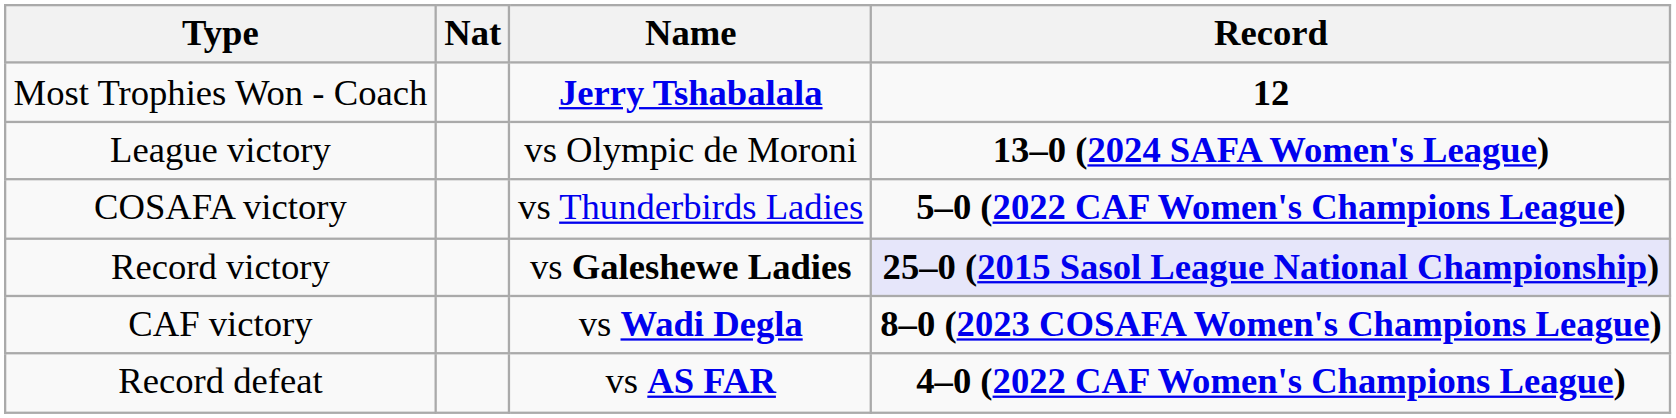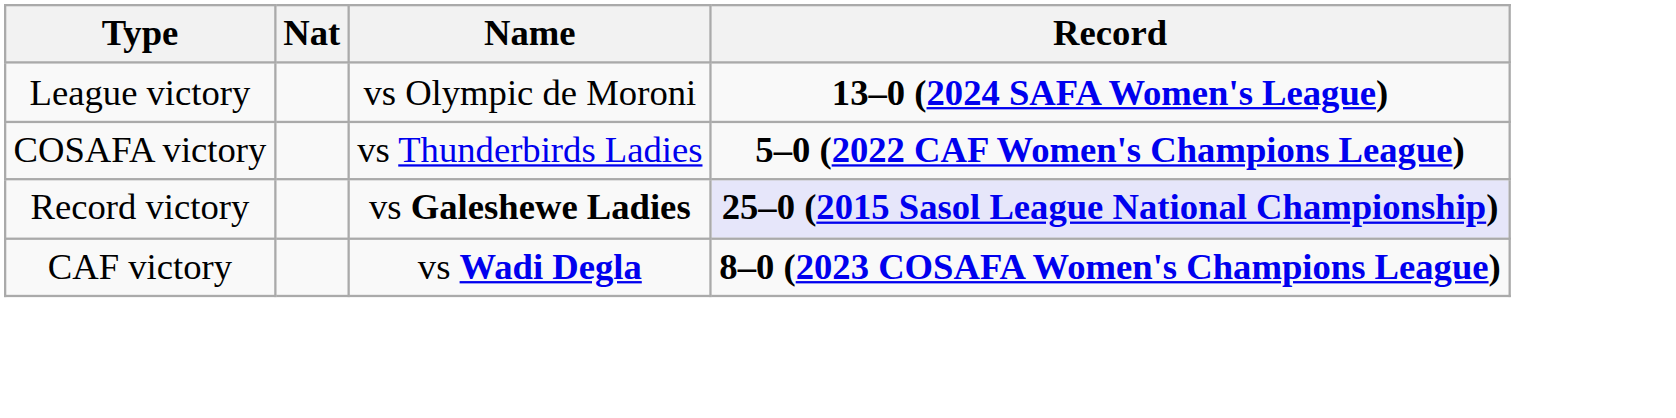- row: Most Trophies Won - Coach | Jerry Tshabalala | 12
- row: Record defeat | vs AS FAR | 4–0 (2022 CAF Women's Champions League)
